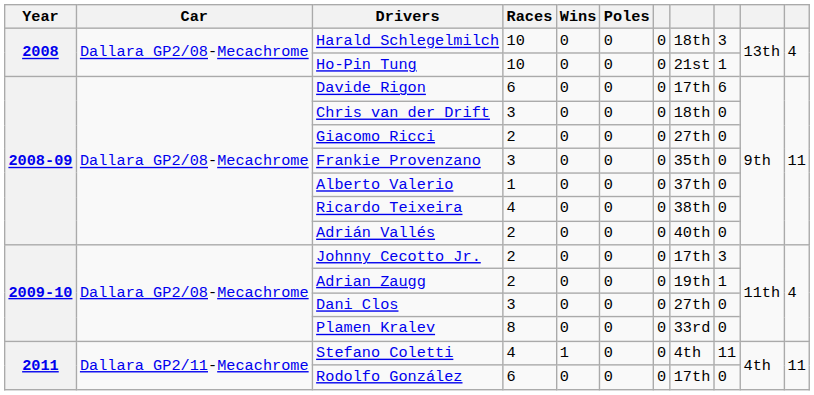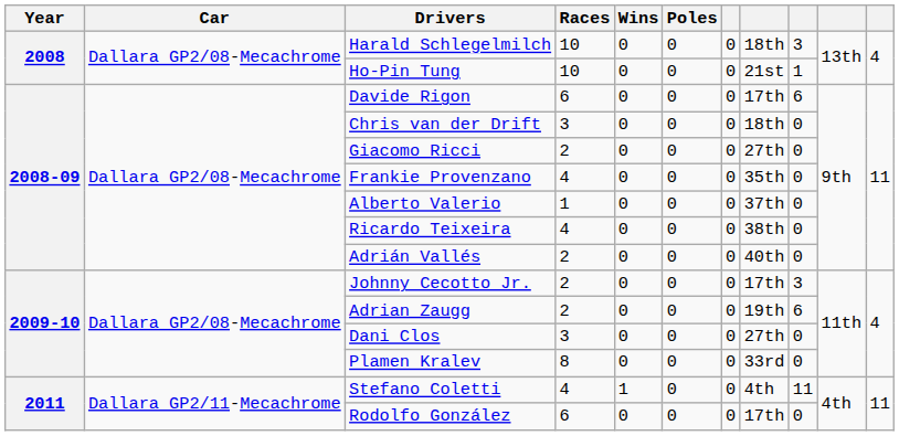Frankie Provenzano | Races: 3 -> 4
Adrian Zaugg | column 9: 1 -> 6
